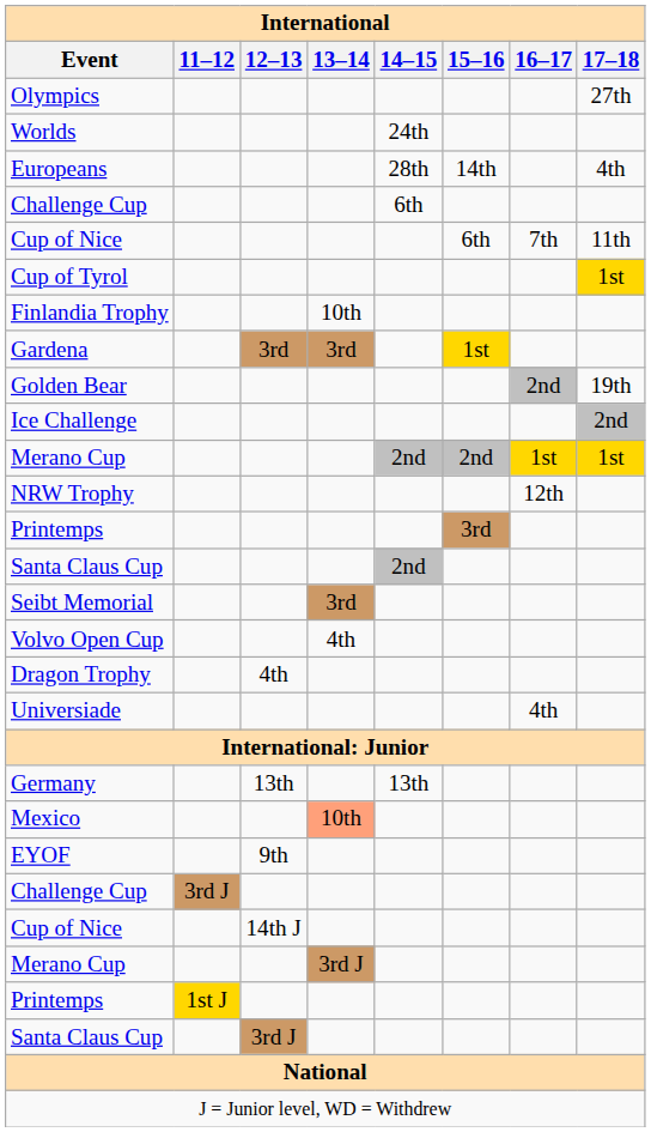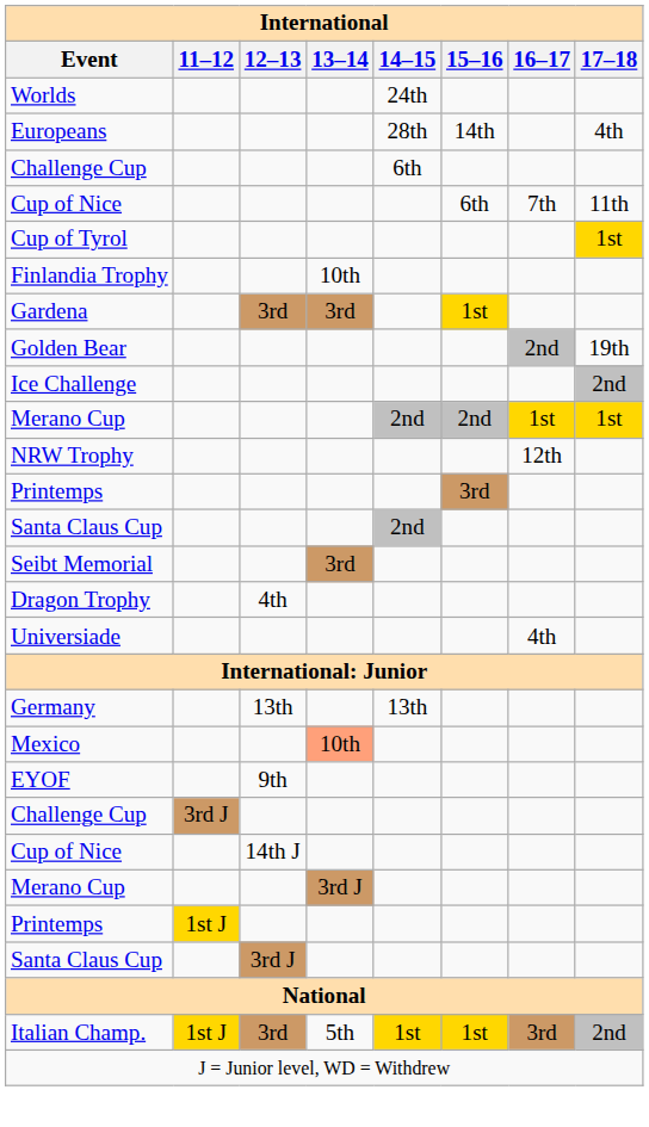- row: Olympics | 27th
- row: Volvo Open Cup | 4th
+ row: Italian Champ. | 1st J | 3rd | 5th | 1st | 1st | 3rd | 2nd
